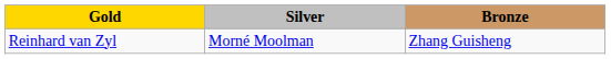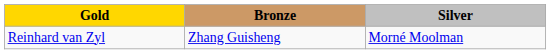columns swapped: Silver <-> Bronze
